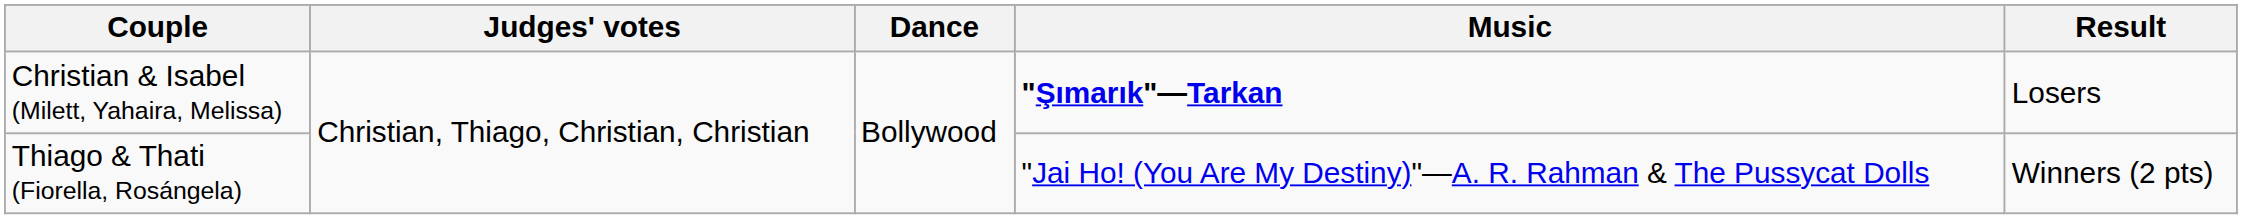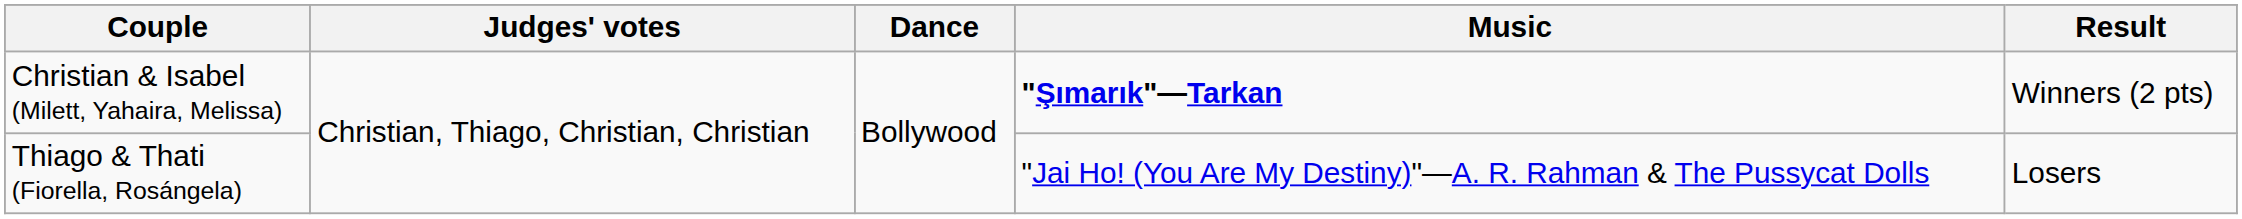Christian & Isabel (Milett, Yahaira, Melissa) | Result: Losers -> Winners (2 pts)
Thiago & Thati (Fiorella, Rosángela) | Result: Winners (2 pts) -> Losers
